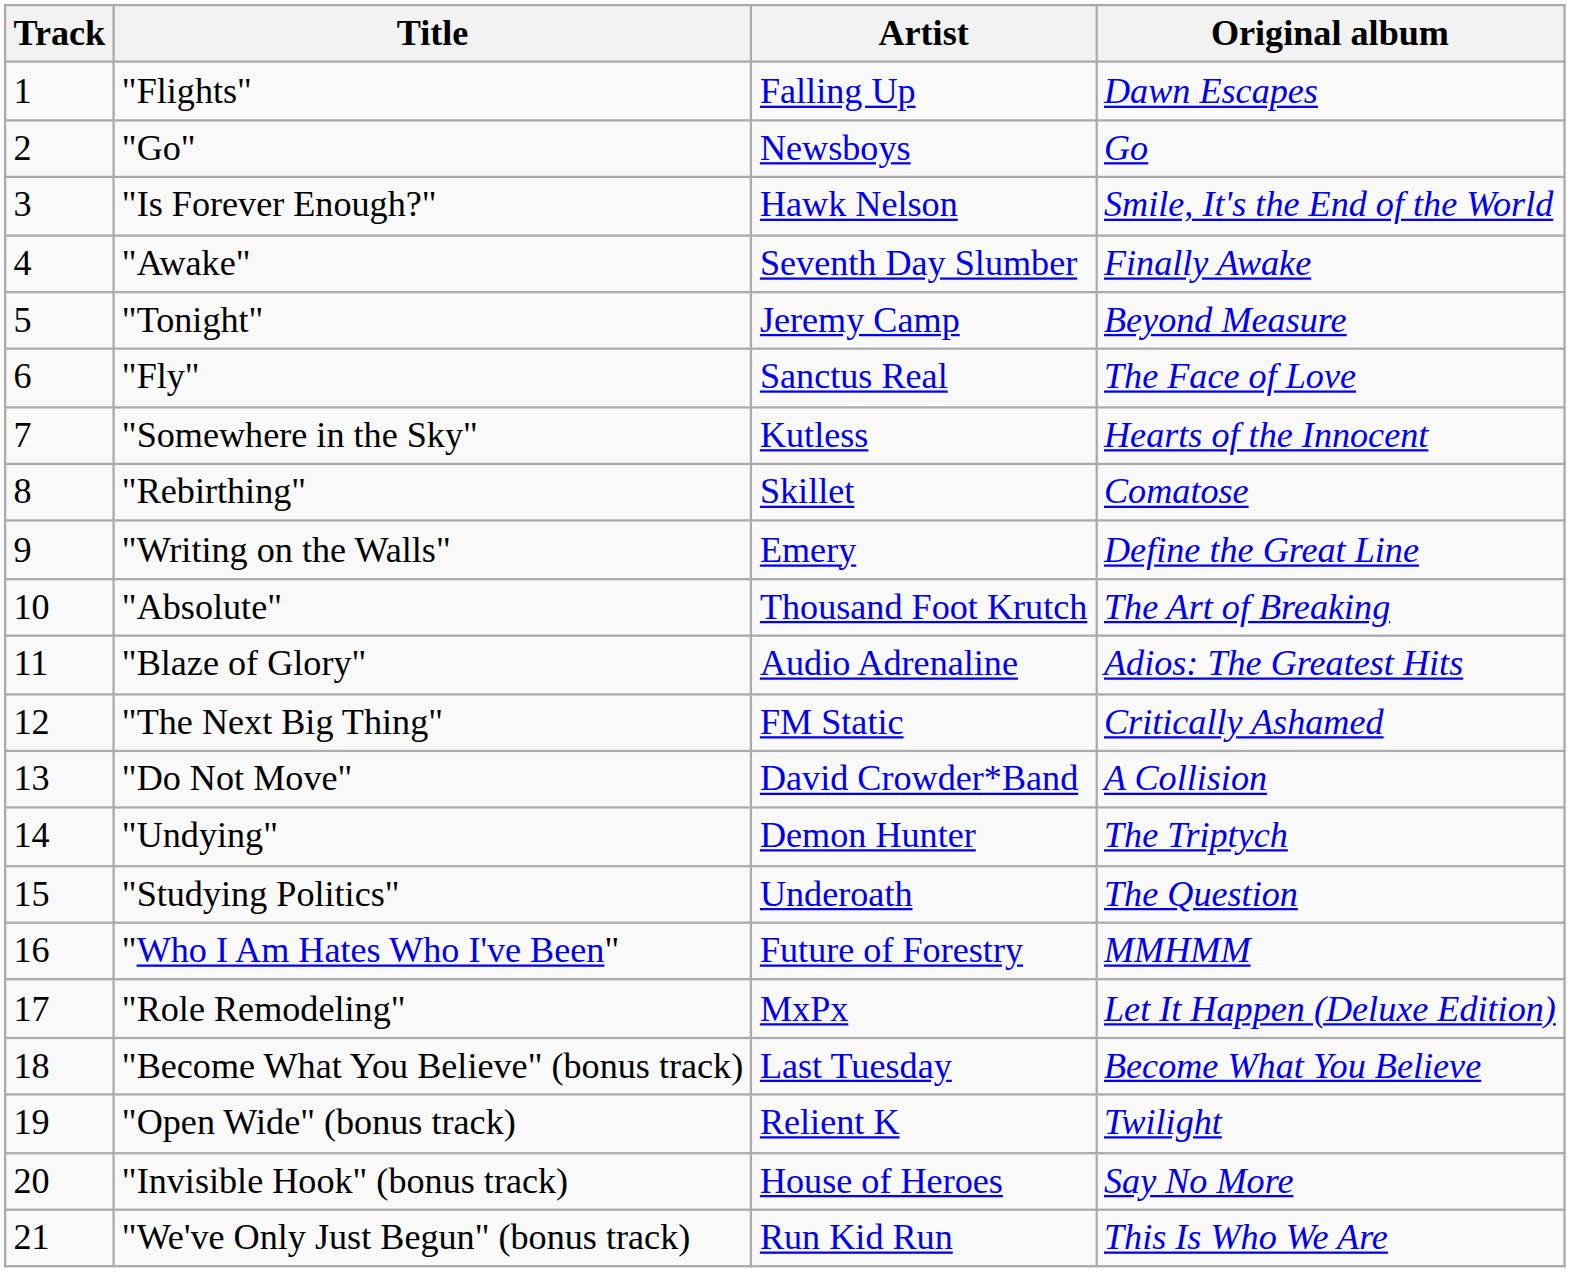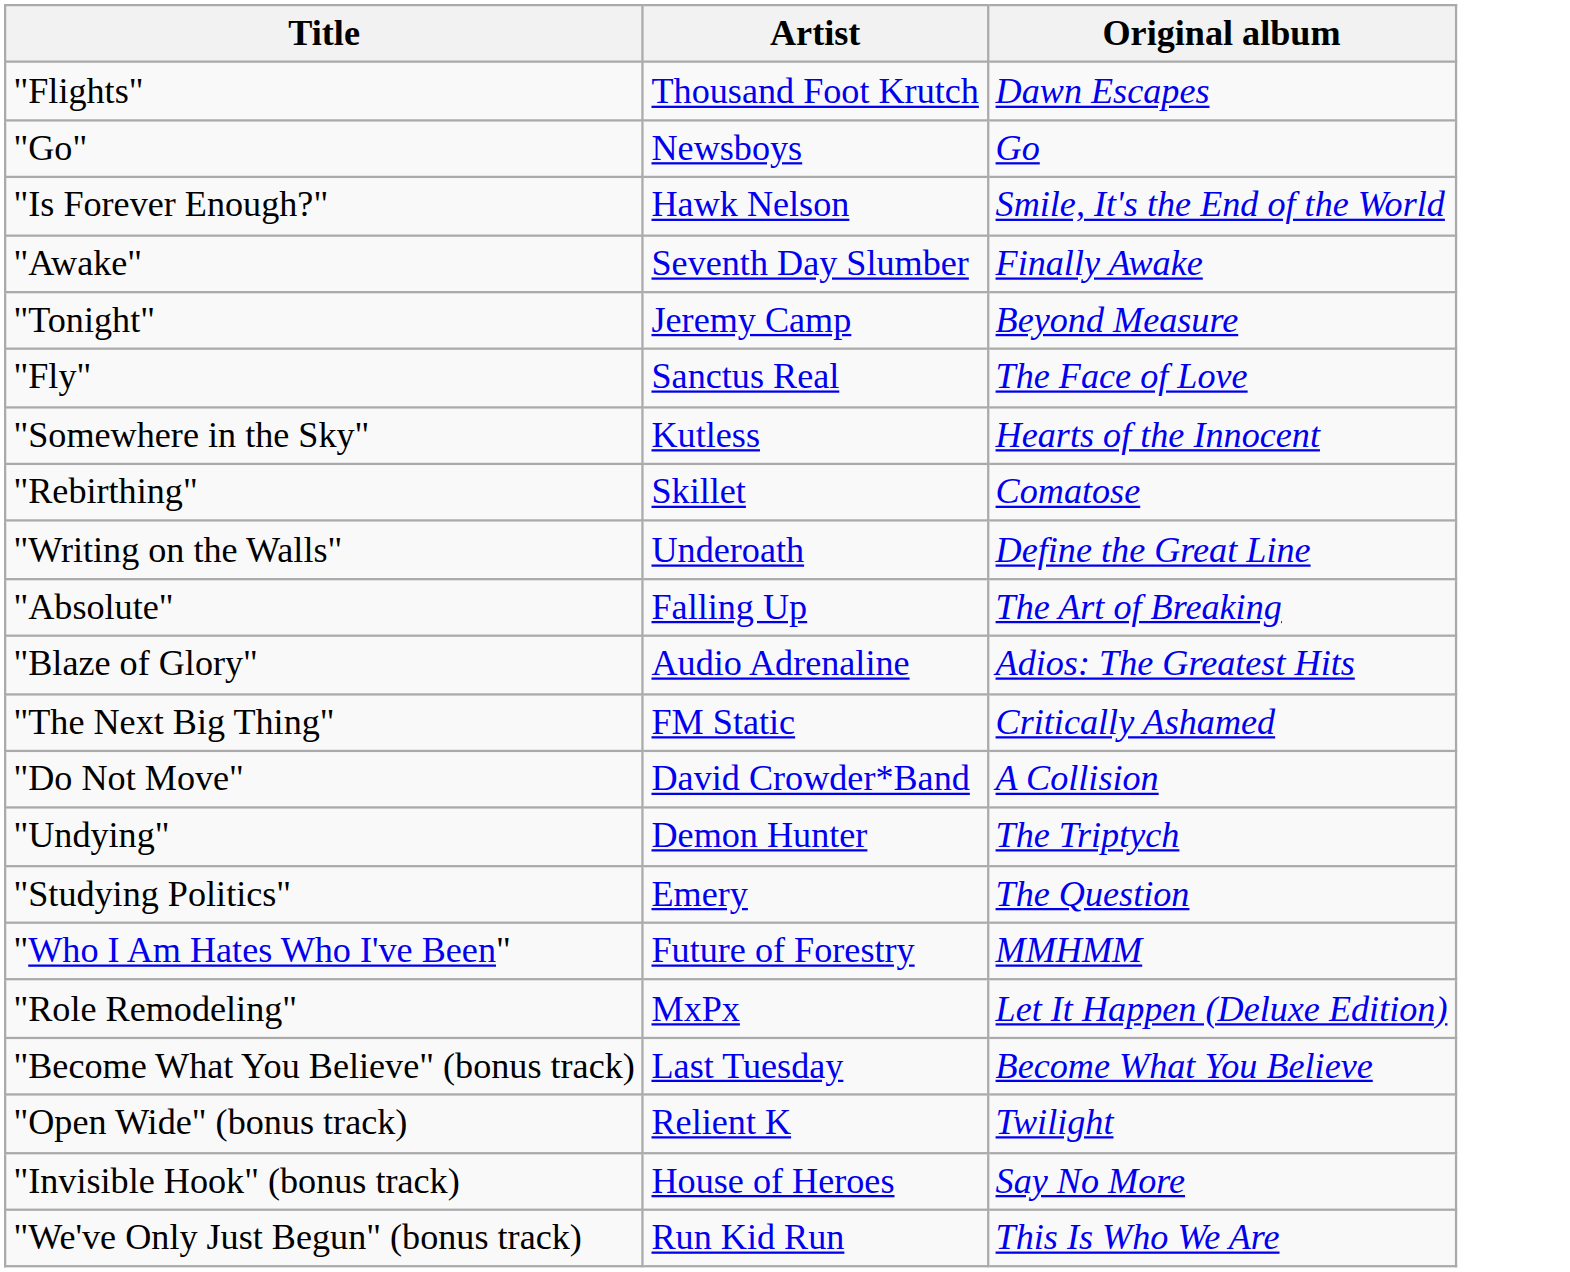- column: Track | 1 | 2 | 3 | 4 | 5 | 6 | 7 | 8 | 9 | 10 | 11 | 12 | 13 | 14 | 15 | 16 | 17 | 18 | 19 | 20 | 21
"Flights" | Artist: Falling Up -> Thousand Foot Krutch
"Writing on the Walls" | Artist: Emery -> Underoath
"Absolute" | Artist: Thousand Foot Krutch -> Falling Up
"Studying Politics" | Artist: Underoath -> Emery
